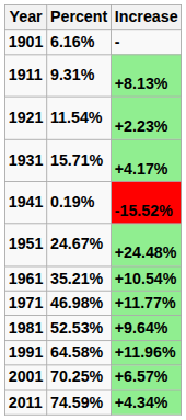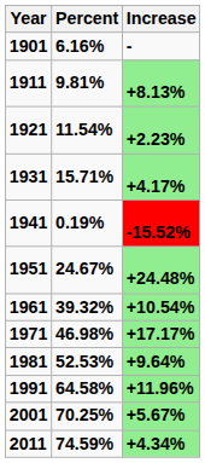1911 | Percent: 9.31% -> 9.81%
1961 | Percent: 35.21% -> 39.32%
1971 | Increase: +11.77% -> +17.17%
2001 | Increase: +6.57% -> +5.67%
